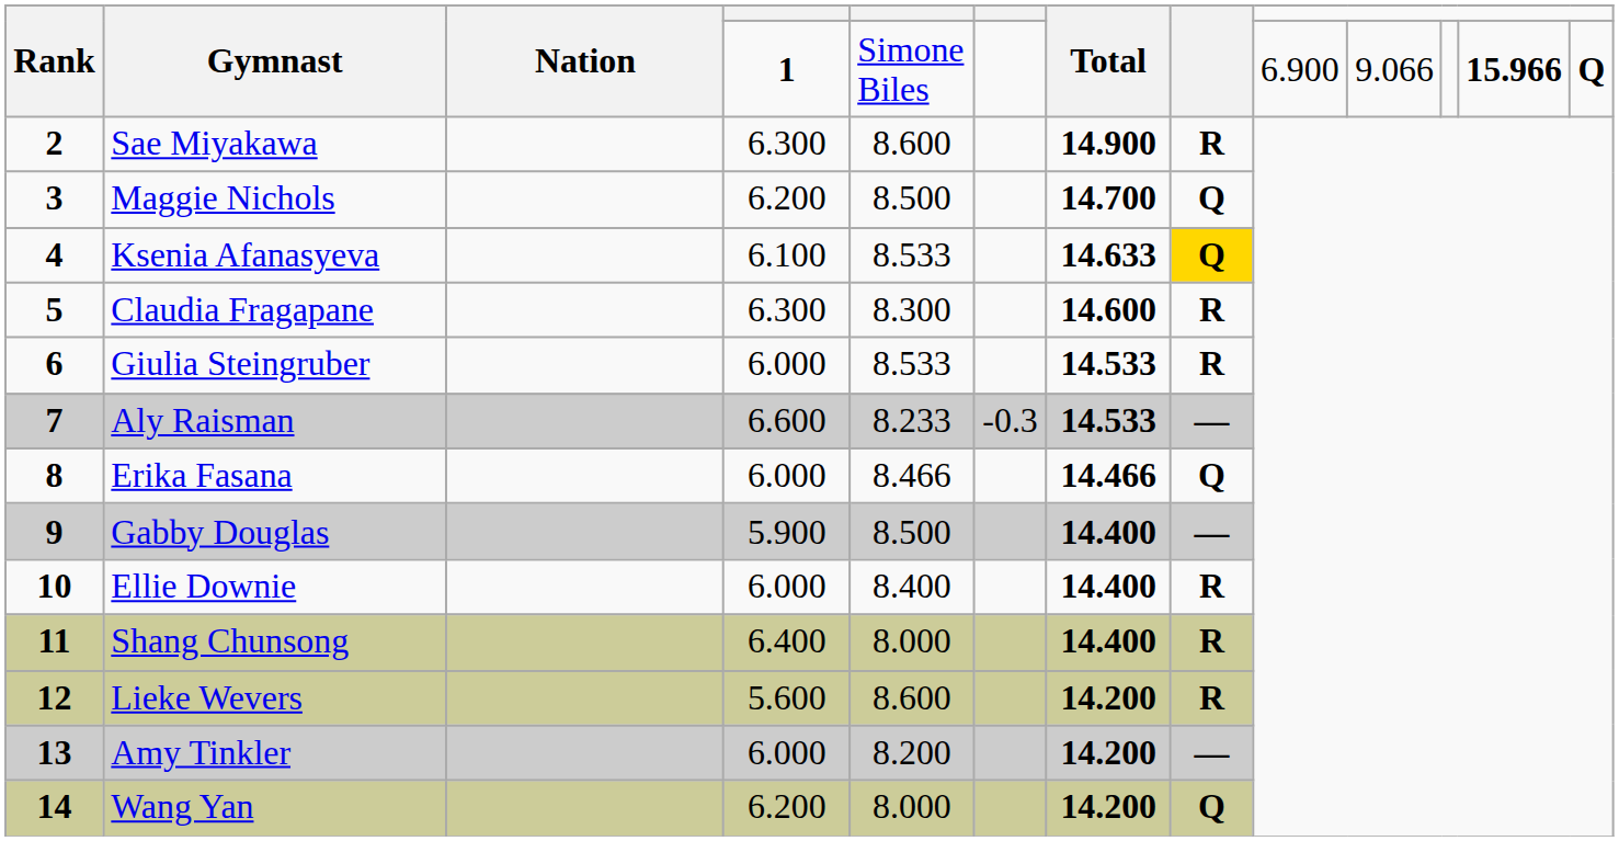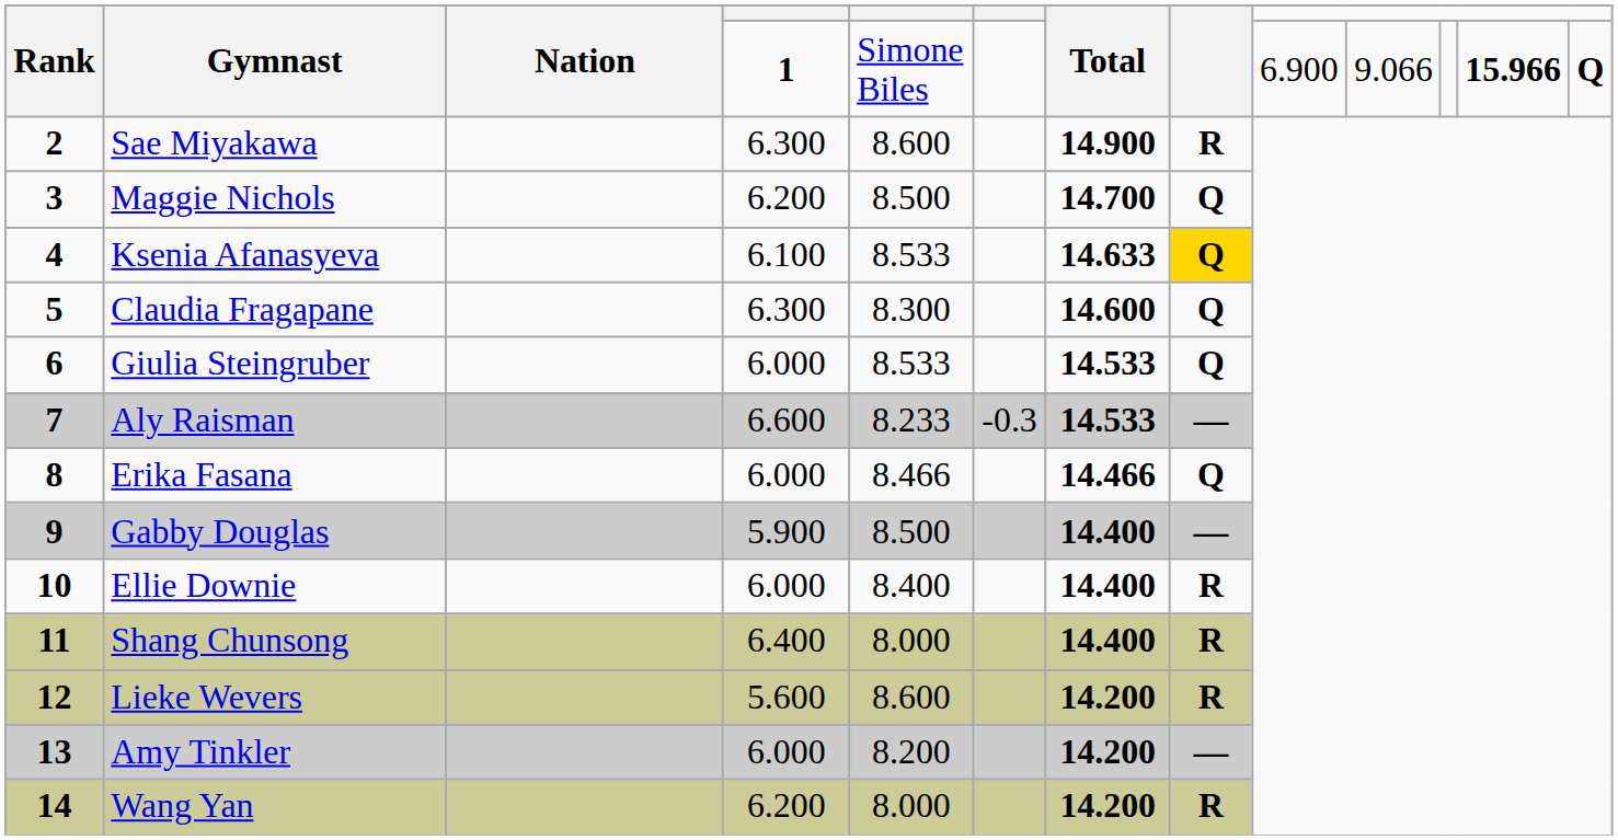Claudia Fragapane | column 8: R -> Q
Giulia Steingruber | column 8: R -> Q
Wang Yan | column 8: Q -> R
